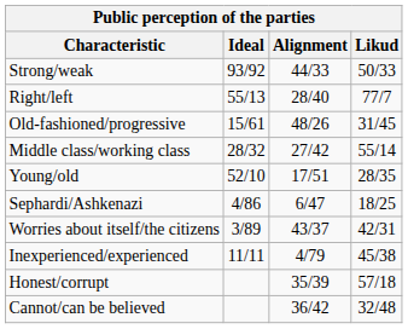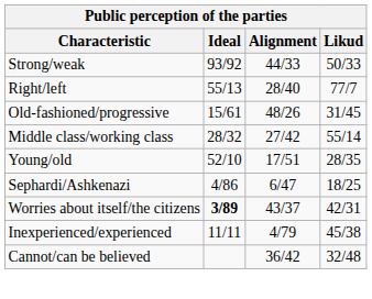Worries about itself/the citizens | Ideal: normal -> bold
- row: Honest/corrupt | 35/39 | 57/18
